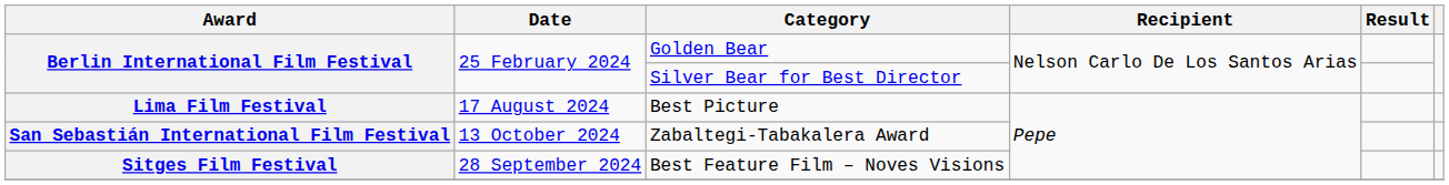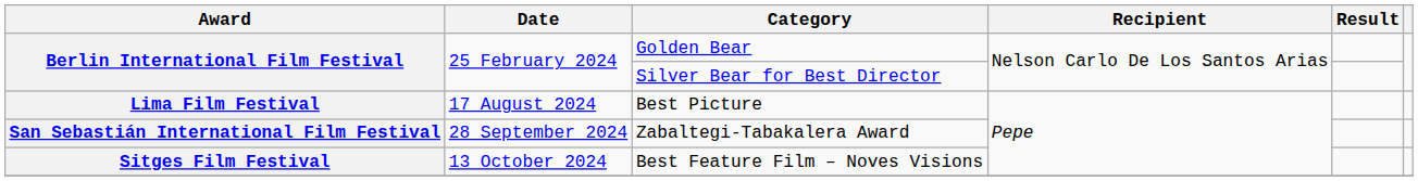Zabaltegi-Tabakalera Award | Date: 13 October 2024 -> 28 September 2024
Best Feature Film – Noves Visions | Date: 28 September 2024 -> 13 October 2024
